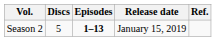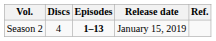Season 2 | Discs: 5 -> 4
